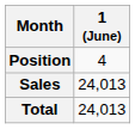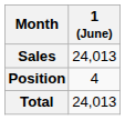rows swapped: Position <-> Sales
